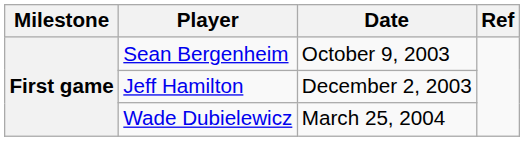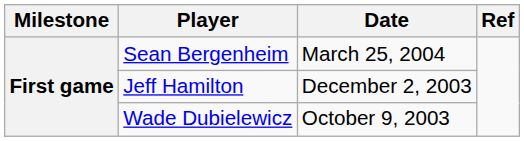Sean Bergenheim | Date: October 9, 2003 -> March 25, 2004
Wade Dubielewicz | Date: March 25, 2004 -> October 9, 2003
